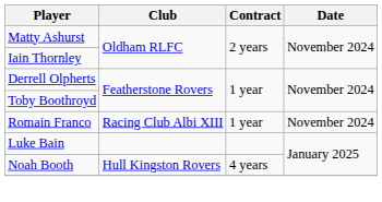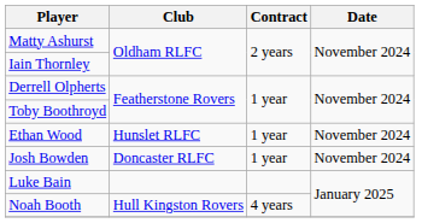- row: Romain Franco | Racing Club Albi XIII | 1 year | November 2024
+ row: Ethan Wood | Hunslet RLFC | 1 year | November 2024
+ row: Josh Bowden | Doncaster RLFC | 1 year | November 2024
